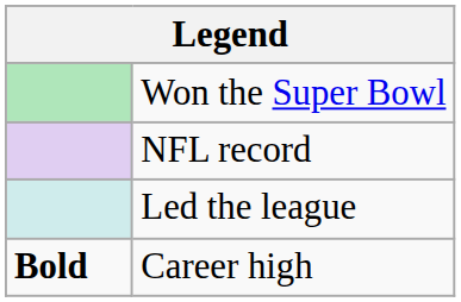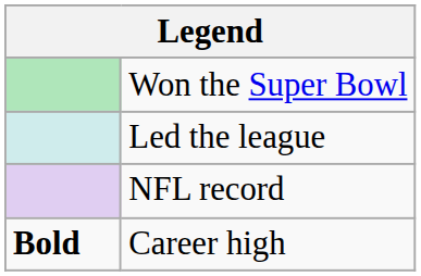rows swapped: Led the league <-> NFL record
